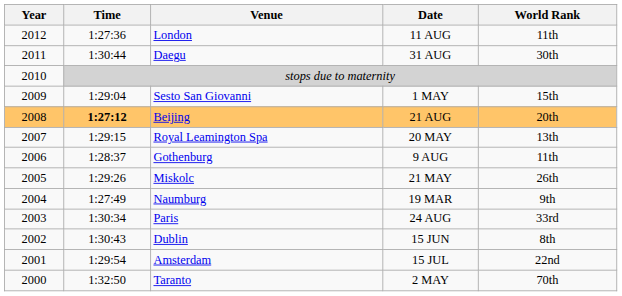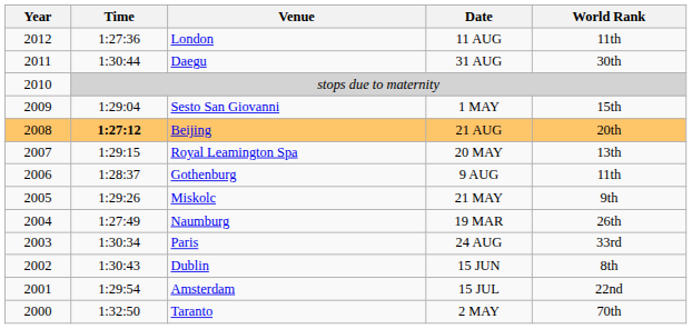Miskolc | World Rank: 26th -> 9th
Naumburg | World Rank: 9th -> 26th
